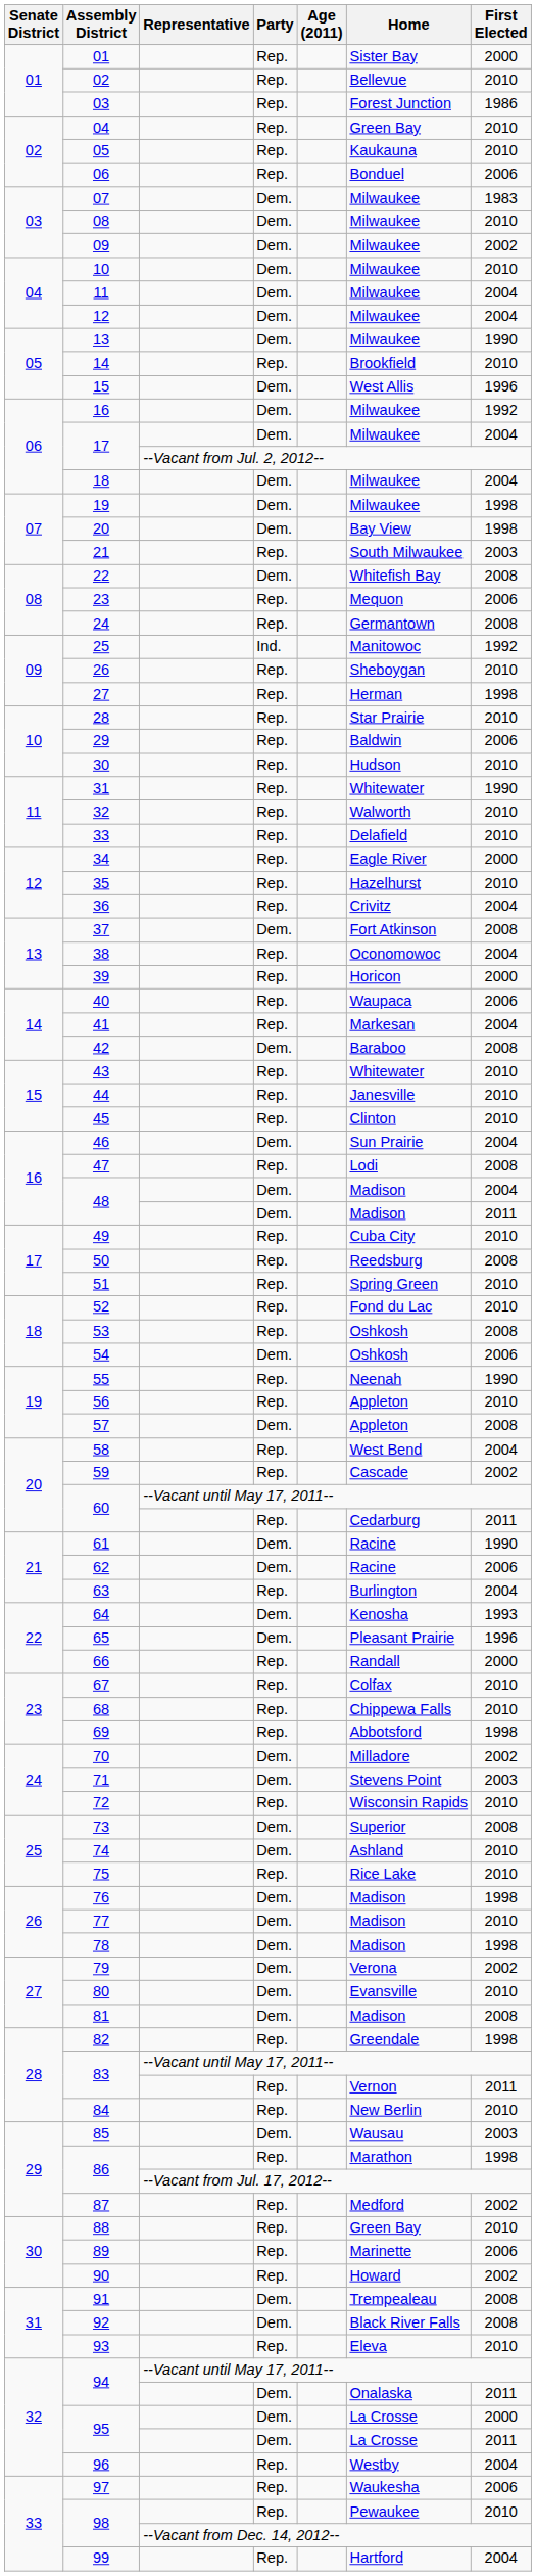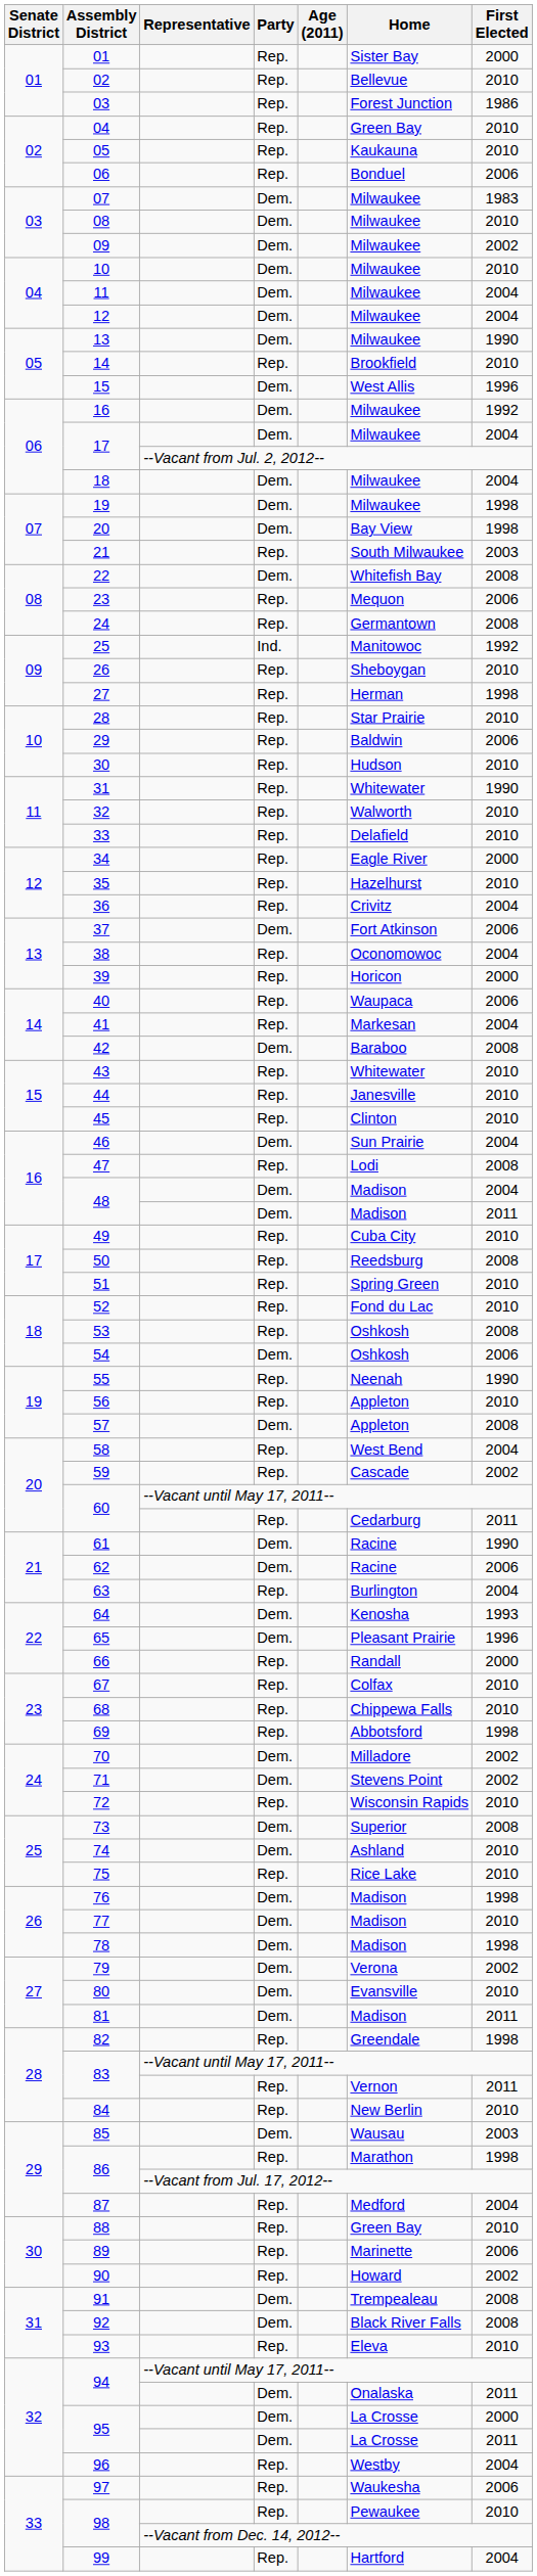37 | First Elected: 2008 -> 2006
71 | First Elected: 2003 -> 2002
81 | First Elected: 2008 -> 2011
87 | First Elected: 2002 -> 2004
